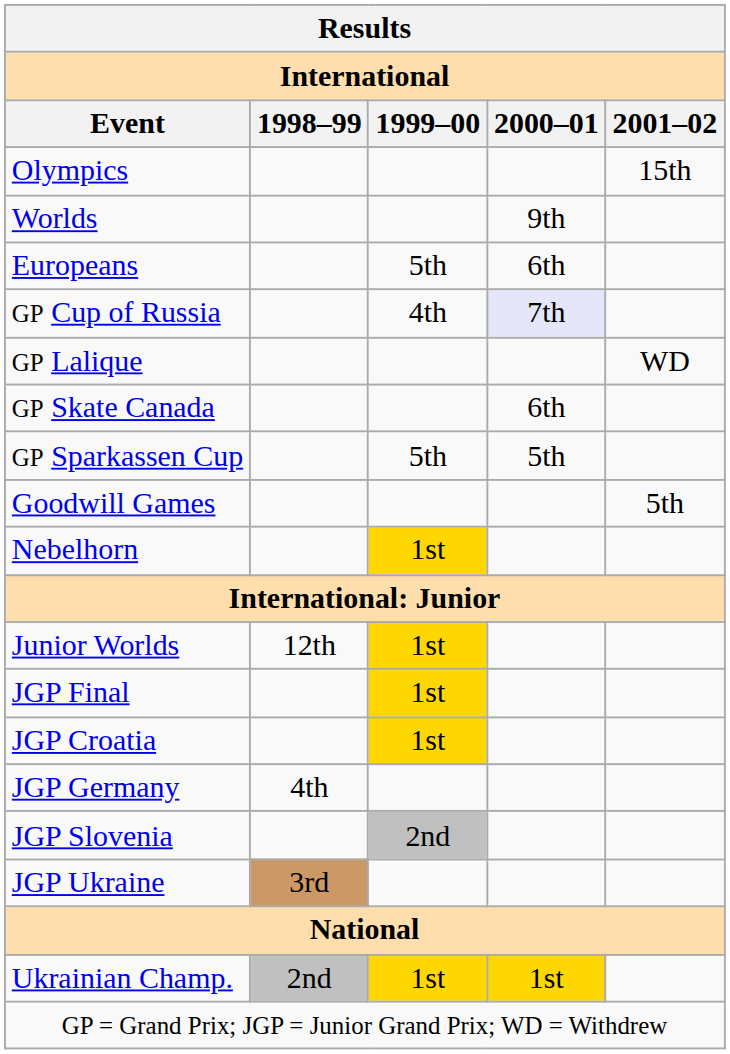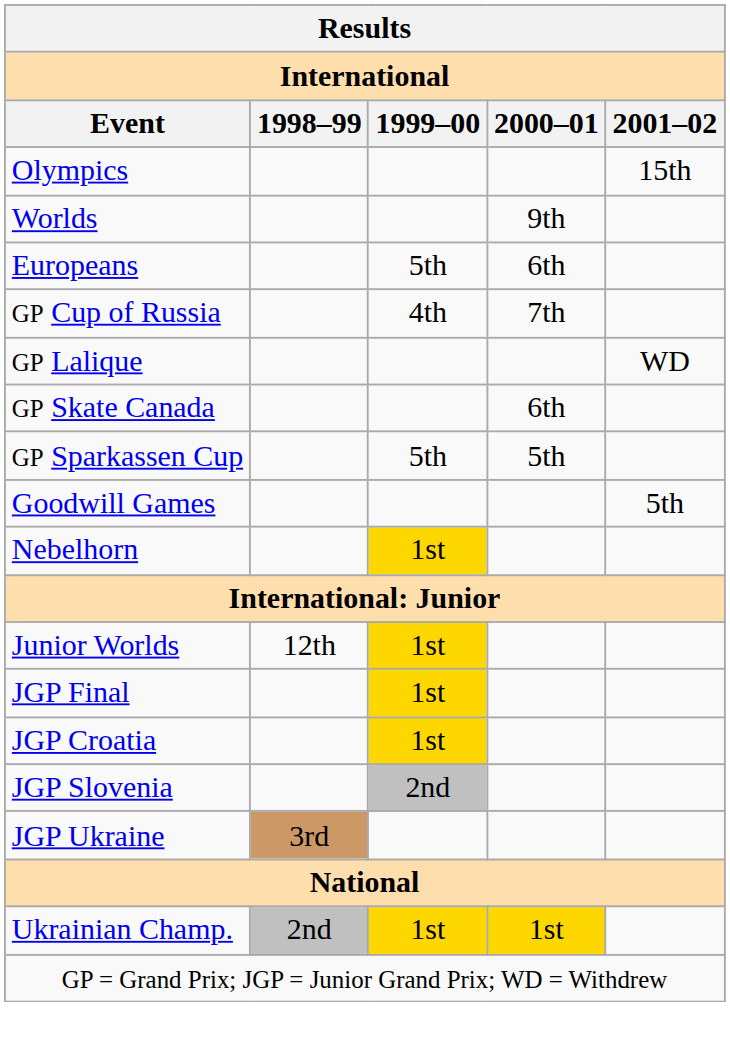GP Cup of Russia | 2000–01: lavender background -> no background
- row: JGP Germany | 4th
